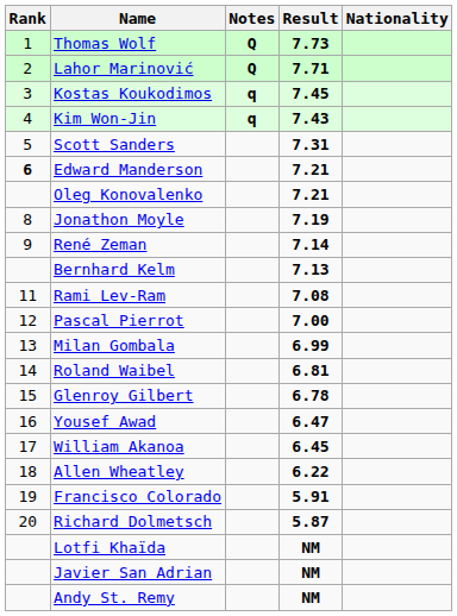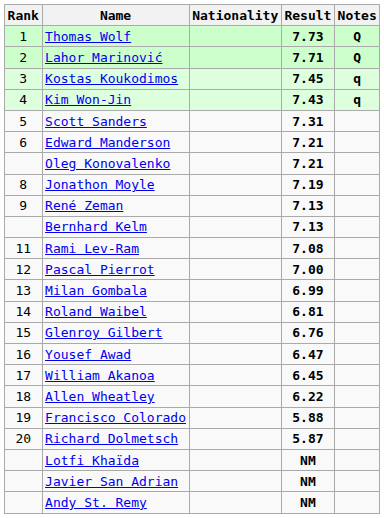columns swapped: Nationality <-> Notes
Edward Manderson | Rank: bold -> normal
René Zeman | Result: 7.14 -> 7.13
Glenroy Gilbert | Result: 6.78 -> 6.76
Francisco Colorado | Result: 5.91 -> 5.88
